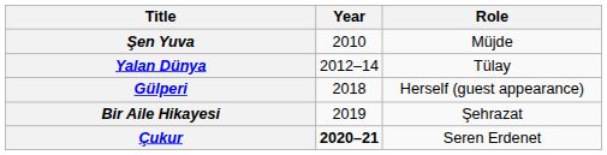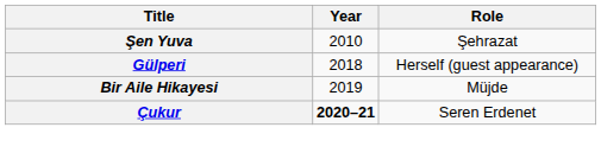Şen Yuva | Role: Müjde -> Şehrazat
- row: Yalan Dünya | 2012–14 | Tülay
Bir Aile Hikayesi | Role: Şehrazat -> Müjde
